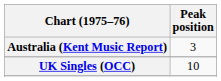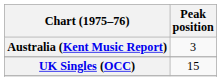UK Singles (OCC) | Peak position: 10 -> 15
